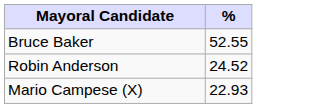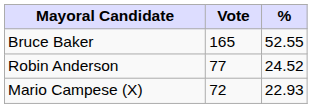+ column: Vote | 165 | 77 | 72
